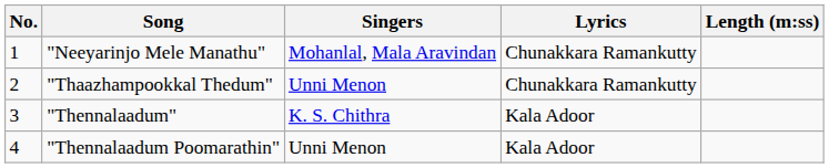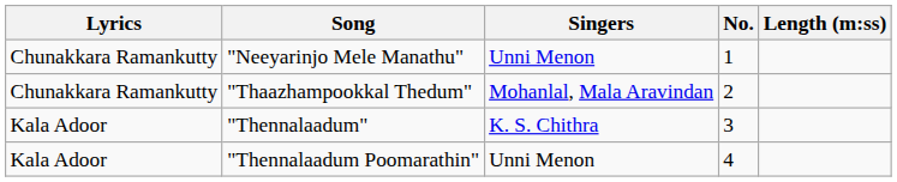columns swapped: No. <-> Lyrics
"Neeyarinjo Mele Manathu" | Singers: Mohanlal, Mala Aravindan -> Unni Menon
"Thaazhampookkal Thedum" | Singers: Unni Menon -> Mohanlal, Mala Aravindan
